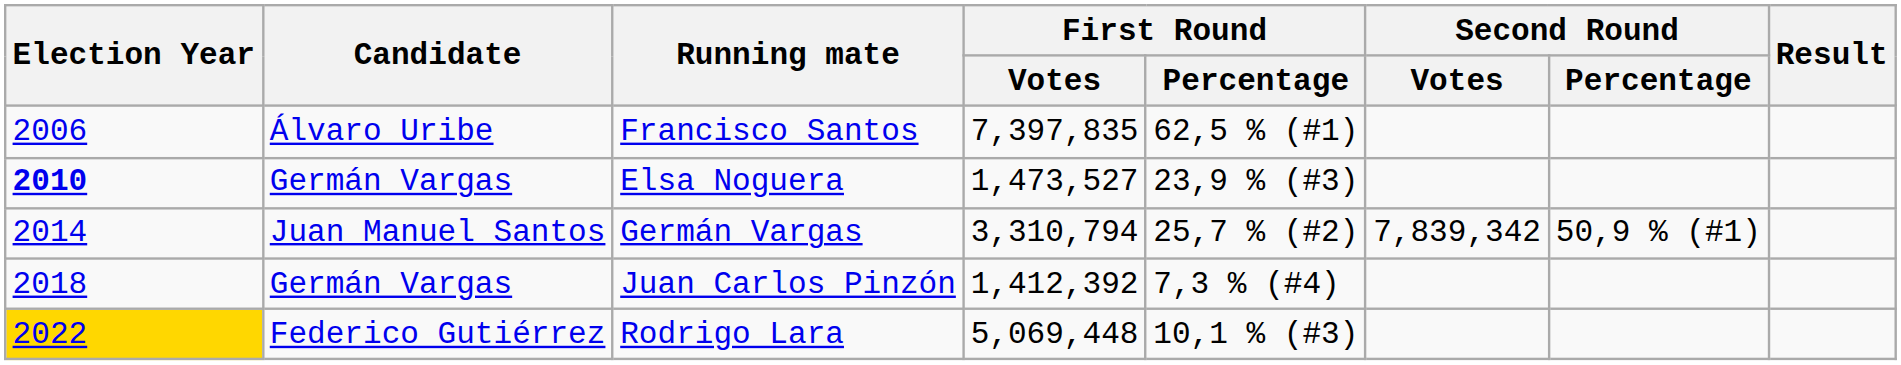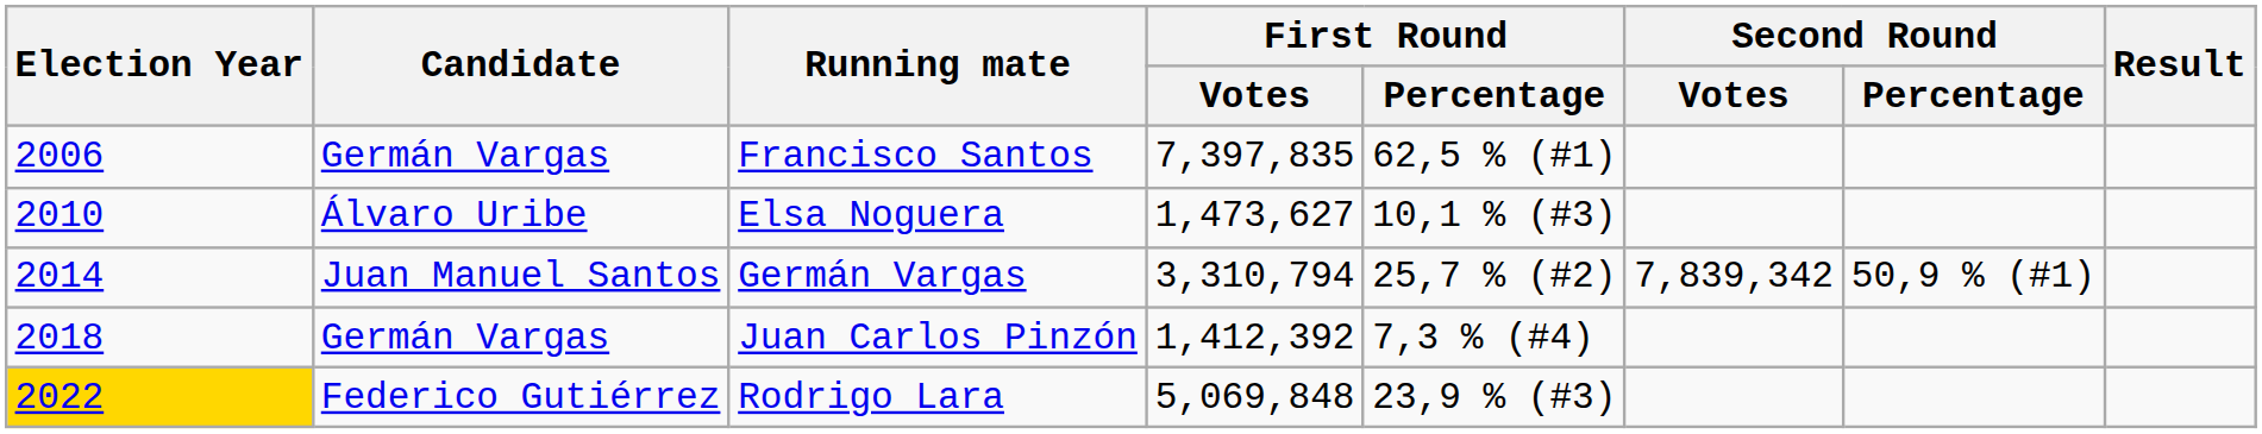Francisco Santos | Candidate: Álvaro Uribe -> Germán Vargas
Elsa Noguera | Election Year: bold -> normal
Elsa Noguera | Candidate: Germán Vargas -> Álvaro Uribe
Elsa Noguera | First Round / Votes: 1,473,527 -> 1,473,627
Elsa Noguera | First Round / Percentage: 23,9 % (#3) -> 10,1 % (#3)
Rodrigo Lara | First Round / Votes: 5,069,448 -> 5,069,848
Rodrigo Lara | First Round / Percentage: 10,1 % (#3) -> 23,9 % (#3)
